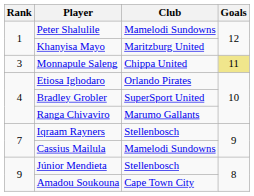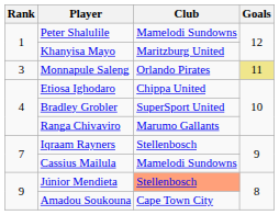Monnapule Saleng | Club: Chippa United -> Orlando Pirates
Etiosa Ighodaro | Club: Orlando Pirates -> Chippa United
Júnior Mendieta | Club: no background -> lightsalmon background
